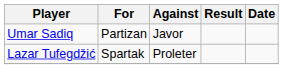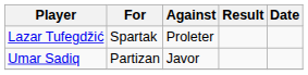rows swapped: Umar Sadiq <-> Lazar Tufegdžić
